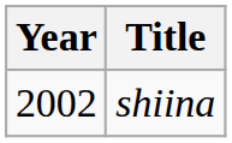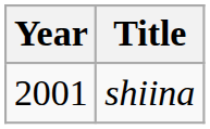shiina | Year: 2002 -> 2001
